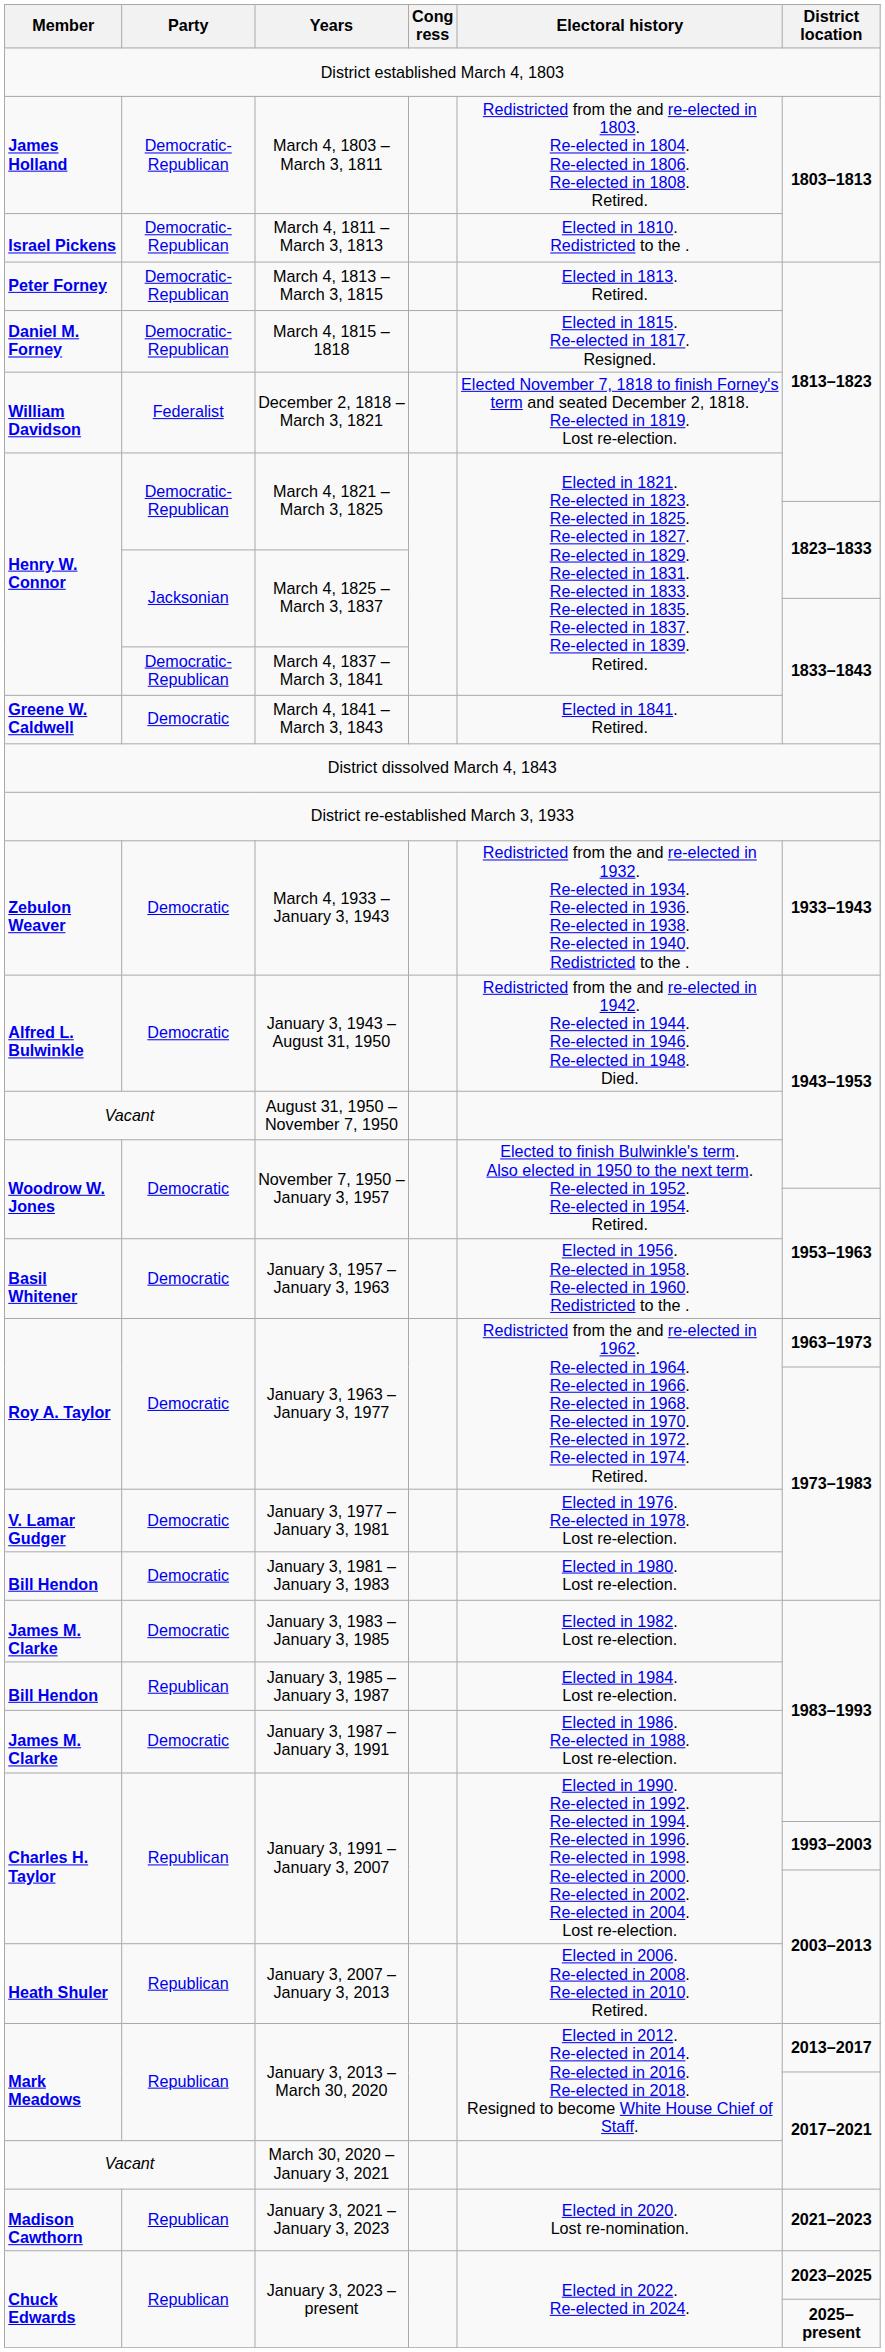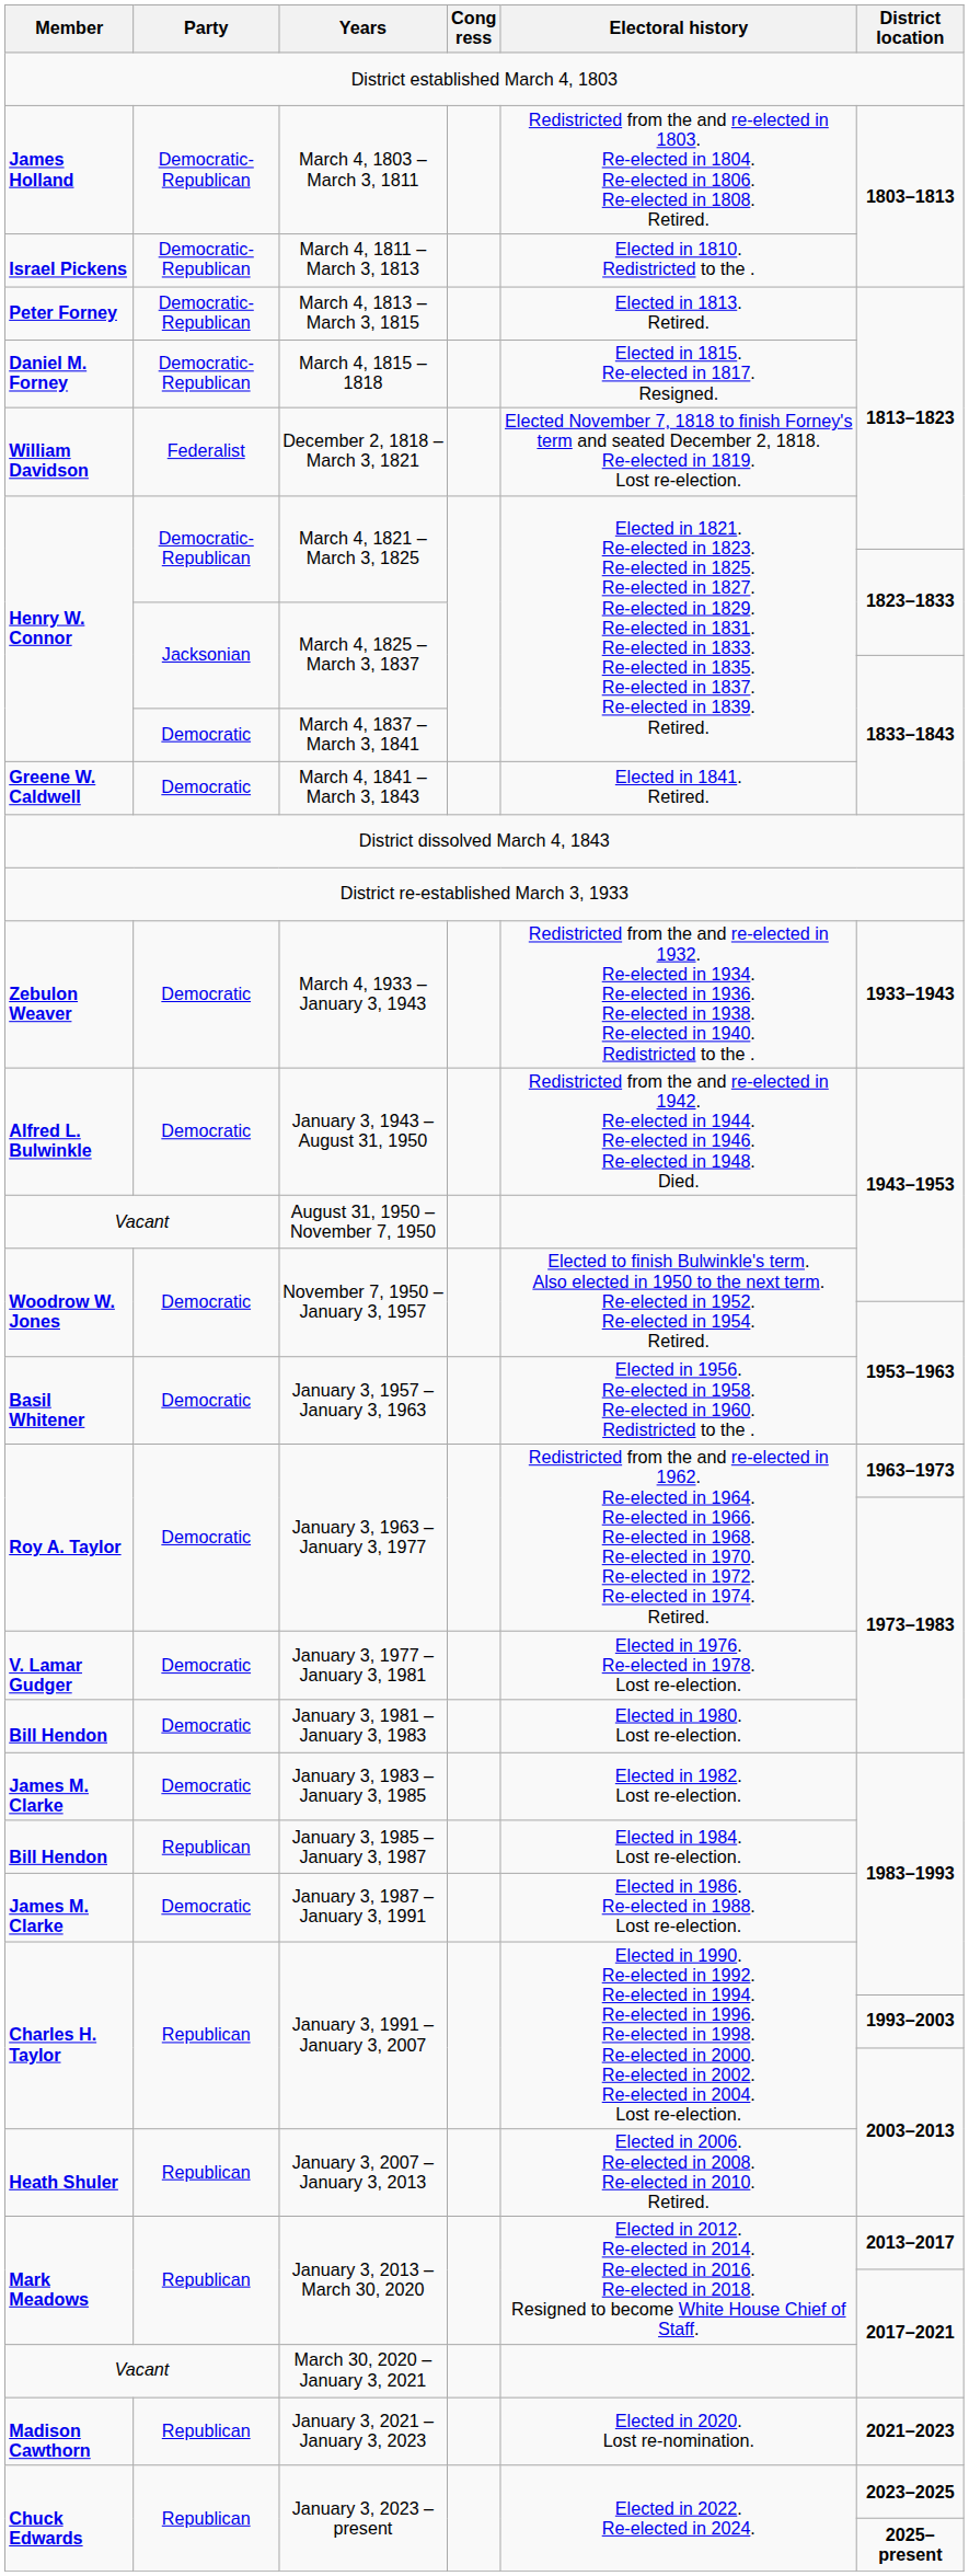March 4, 1837 – March 3, 1841 | Party: Democratic-Republican -> Democratic
